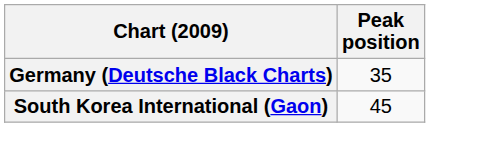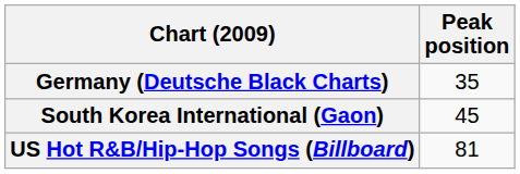+ row: US Hot R&B/Hip-Hop Songs (Billboard) | 81
